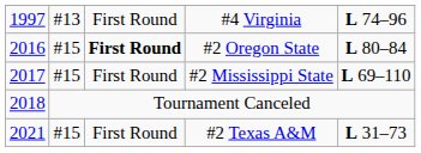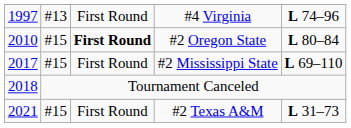#2 Oregon State | column 1: 2016 -> 2010
